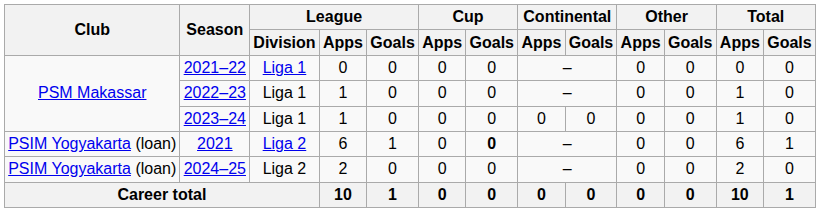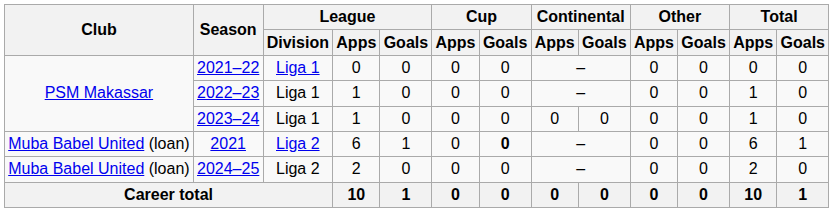2021 | Club: PSIM Yogyakarta (loan) -> Muba Babel United (loan)
2024–25 | Club: PSIM Yogyakarta (loan) -> Muba Babel United (loan)
